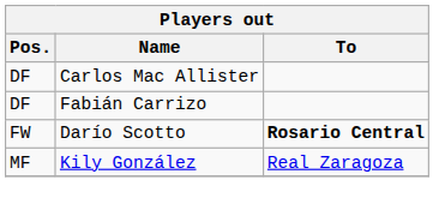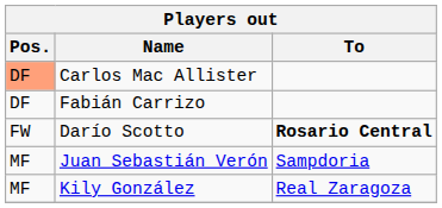Carlos Mac Allister | Pos.: no background -> lightsalmon background
+ row: MF | Juan Sebastián Verón | Sampdoria
